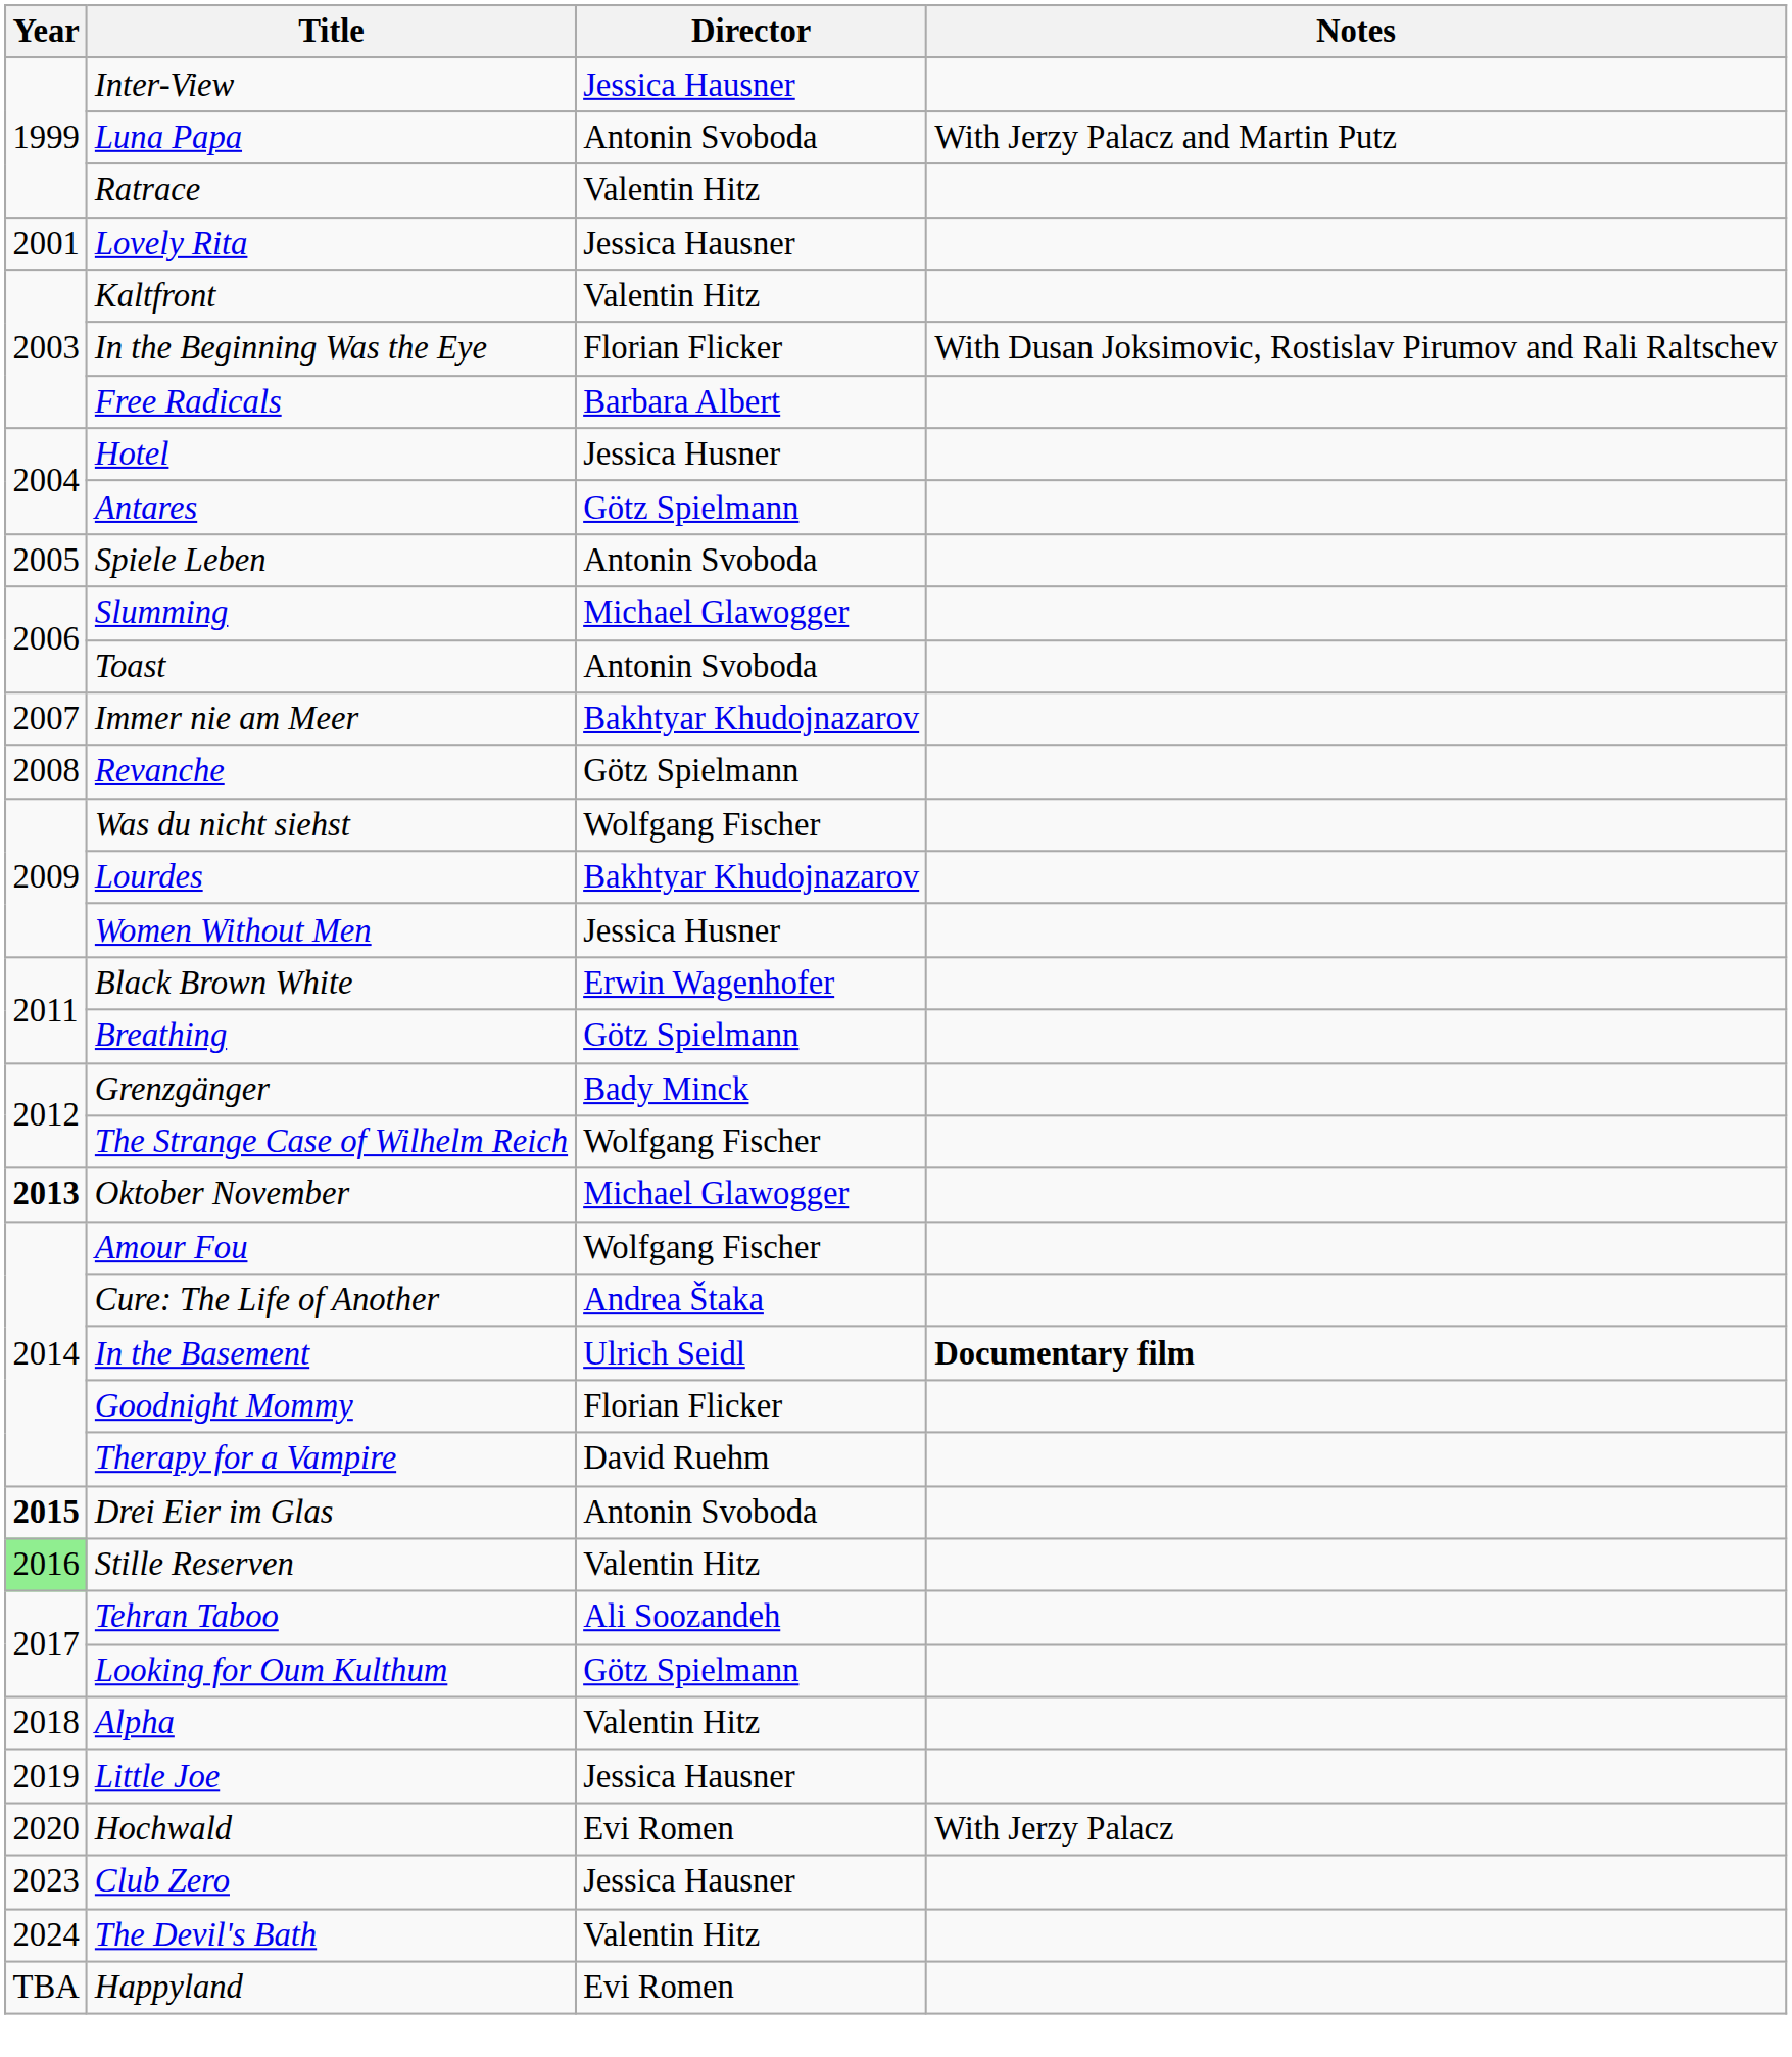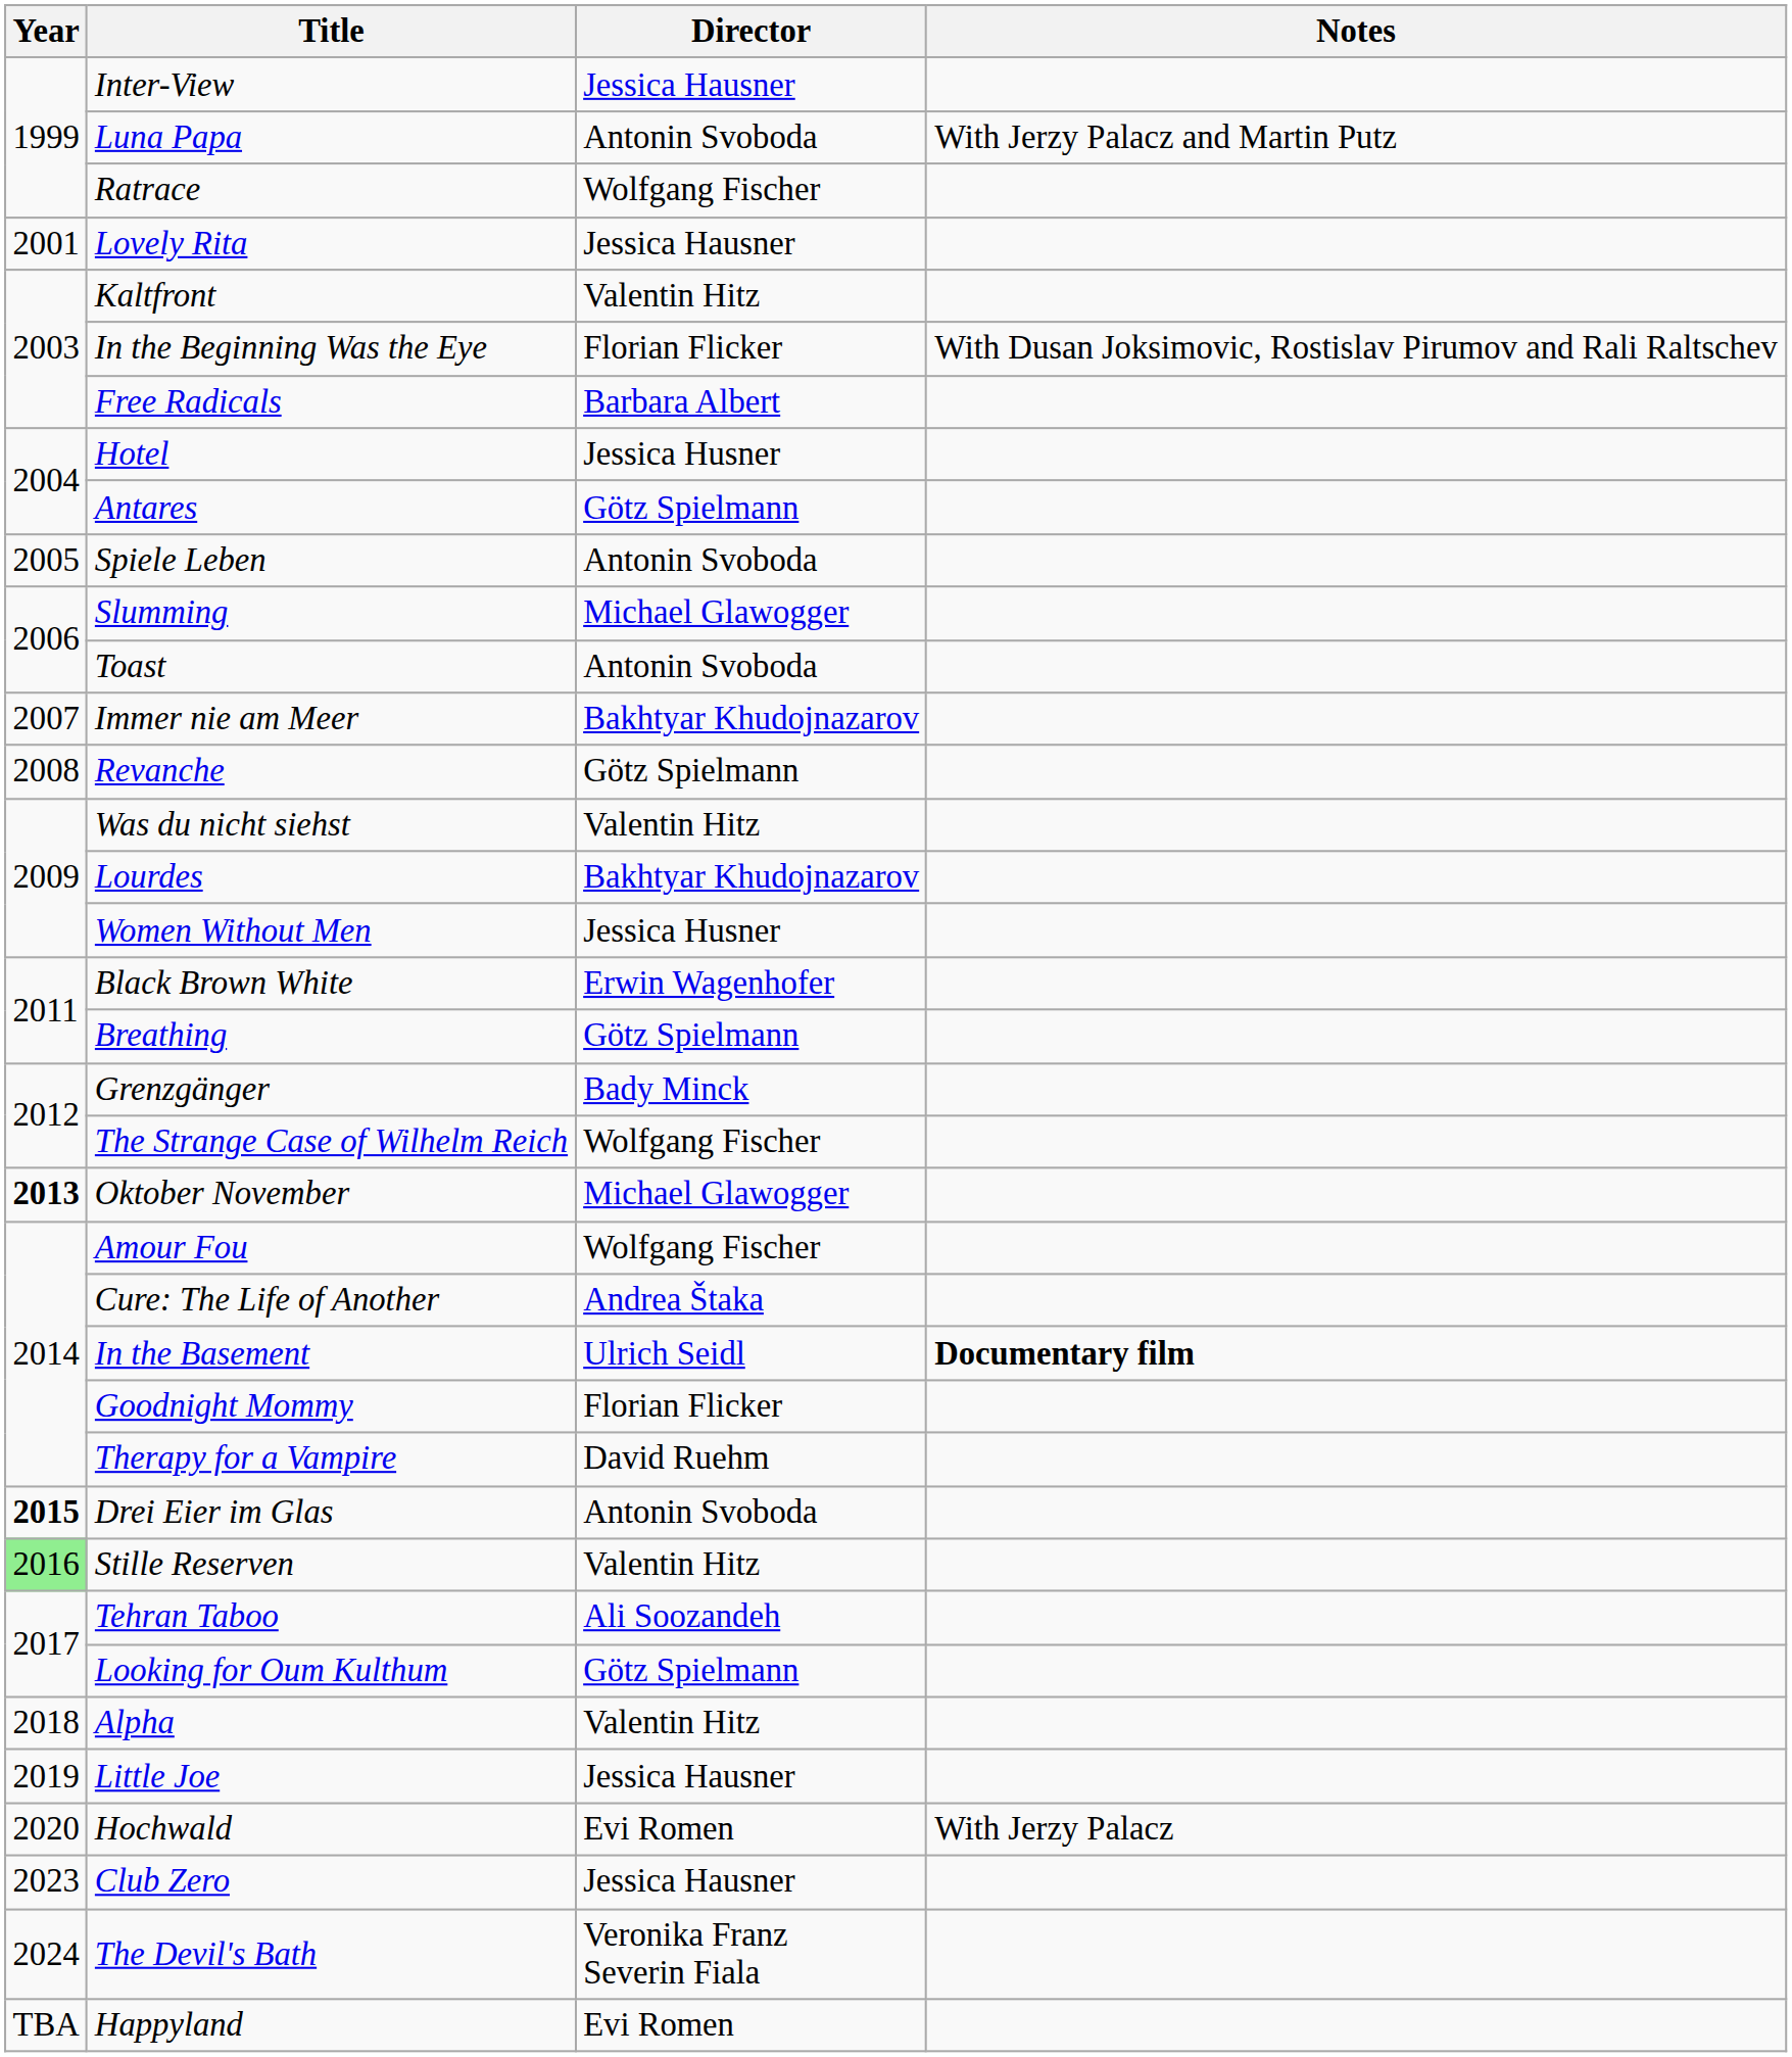Ratrace | Director: Valentin Hitz -> Wolfgang Fischer
Was du nicht siehst | Director: Wolfgang Fischer -> Valentin Hitz
The Devil's Bath | Director: Valentin Hitz -> Veronika Franz Severin Fiala
